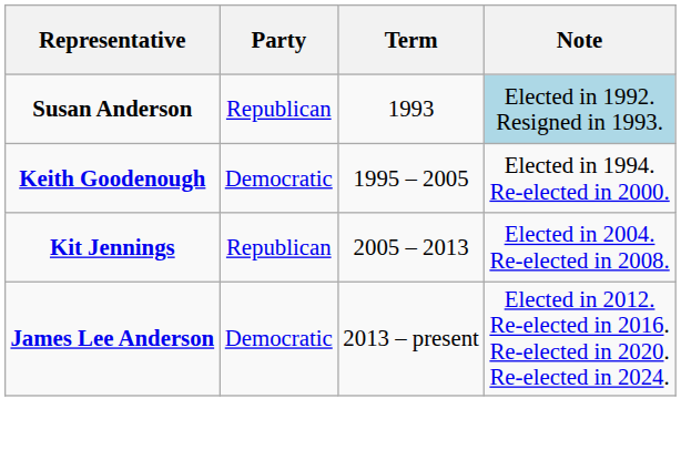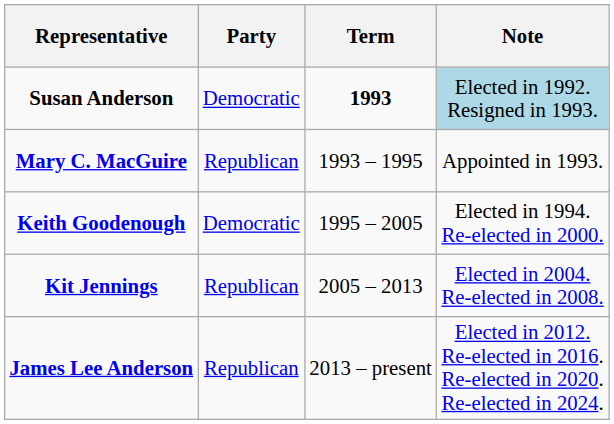Susan Anderson | Party: Republican -> Democratic
Susan Anderson | Term: normal -> bold
+ row: Mary C. MacGuire | Republican | 1993 – 1995 | Appointed in 1993.
James Lee Anderson | Party: Democratic -> Republican
